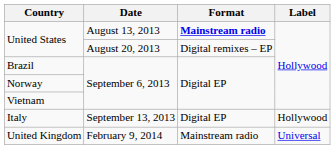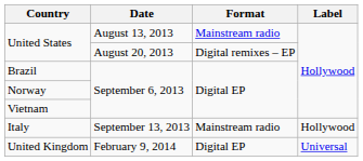United States / August 13, 2013 | Format: bold -> normal
Italy | Format: Digital EP -> Mainstream radio
United Kingdom | Format: Mainstream radio -> Digital EP
